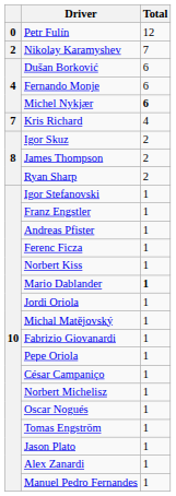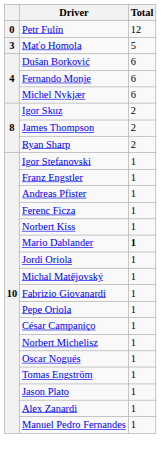- row: 2 | Nikolay Karamyshev | 7
+ row: 3 | Maťo Homola | 5
Michel Nykjær | Total: bold -> normal
- row: 7 | Kris Richard | 4
